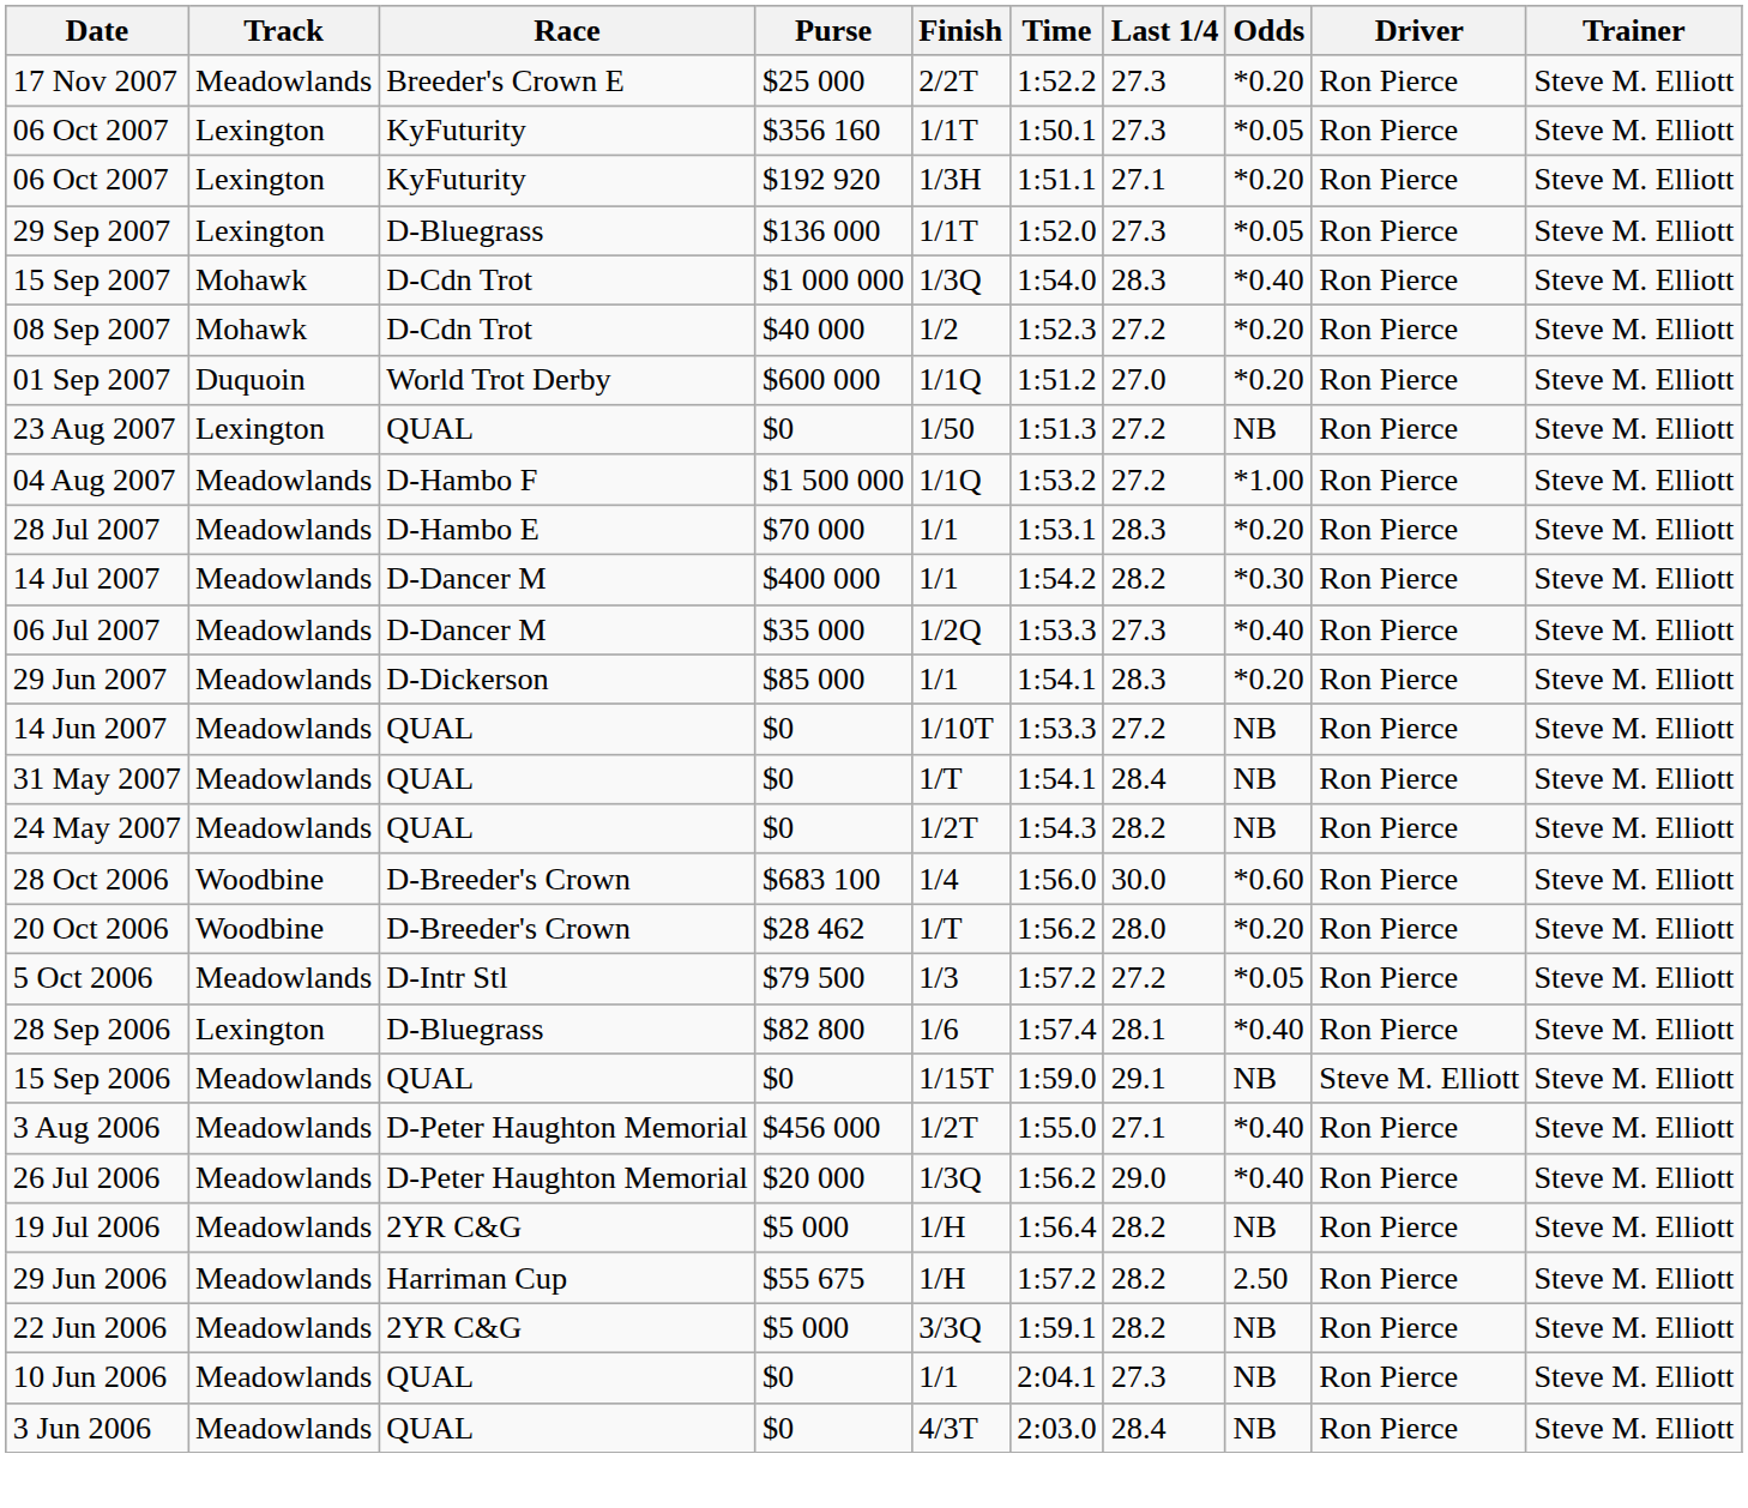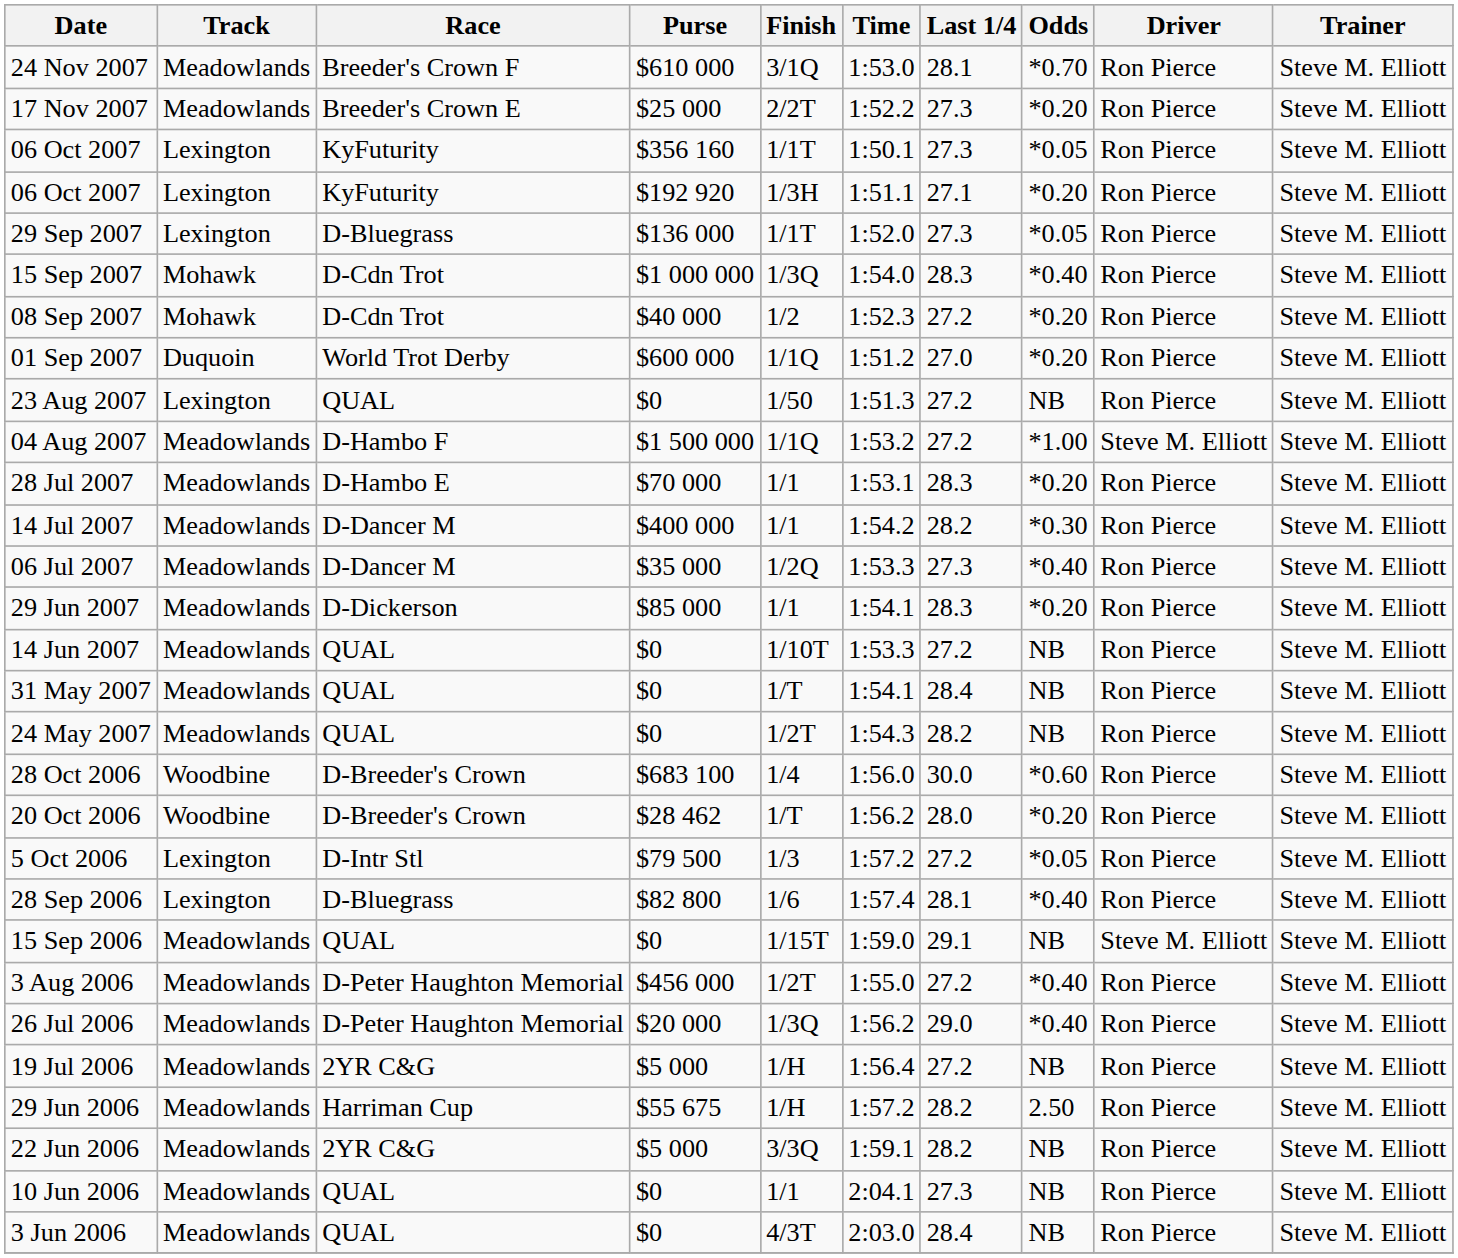+ row: 24 Nov 2007 | Meadowlands | Breeder's Crown F | $610 000 | 3/1Q | 1:53.0 | 28.1 | *0.70 | Ron Pierce | Steve M. Elliott
04 Aug 2007 | Driver: Ron Pierce -> Steve M. Elliott
5 Oct 2006 | Track: Meadowlands -> Lexington
3 Aug 2006 | Last 1/4: 27.1 -> 27.2
19 Jul 2006 | Last 1/4: 28.2 -> 27.2
